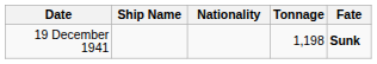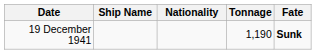19 December 1941 | Tonnage: 1,198 -> 1,190
